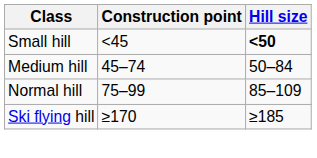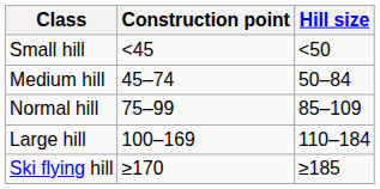Small hill | Hill size: bold -> normal
+ row: Large hill | 100–169 | 110–184
